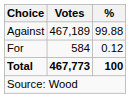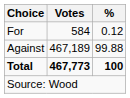rows swapped: For <-> Against
